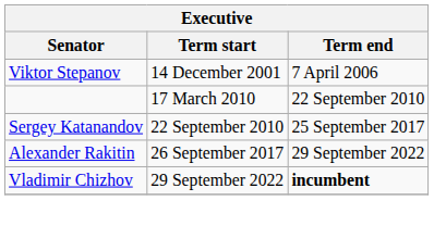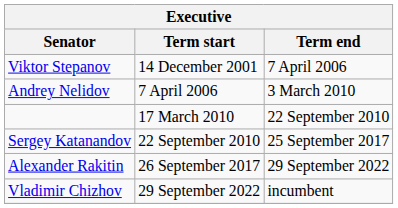+ row: Andrey Nelidov | 7 April 2006 | 3 March 2010
Vladimir Chizhov | Term end: bold -> normal
